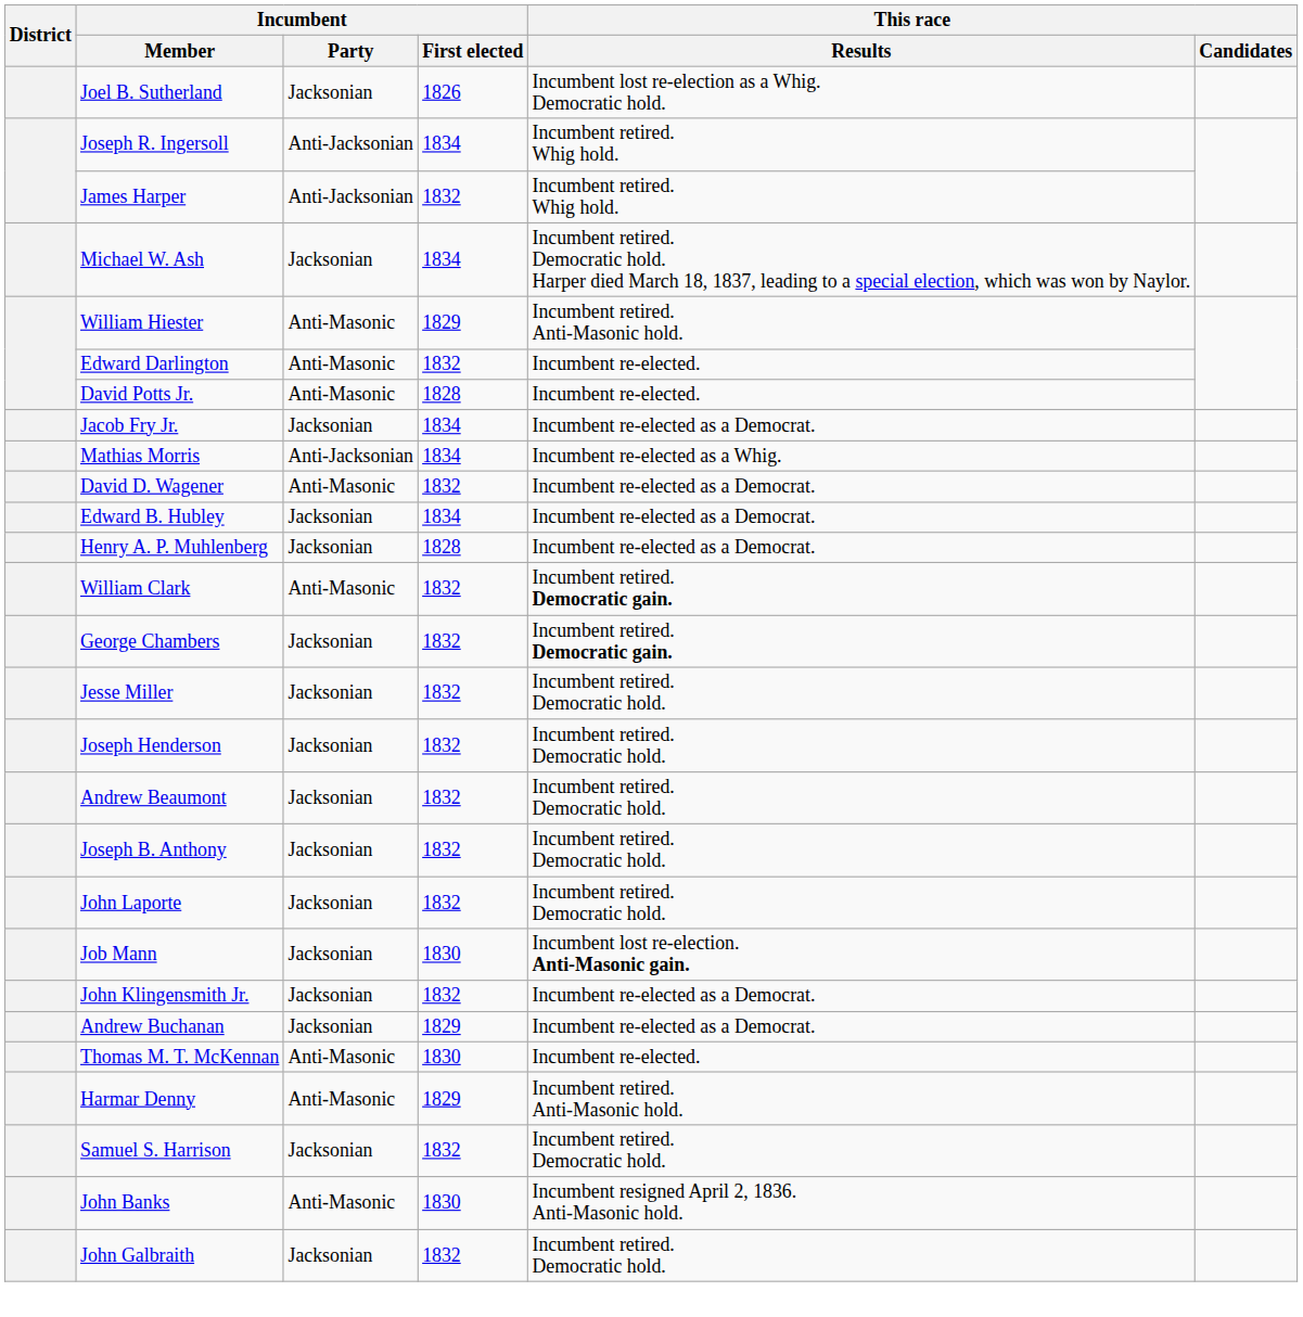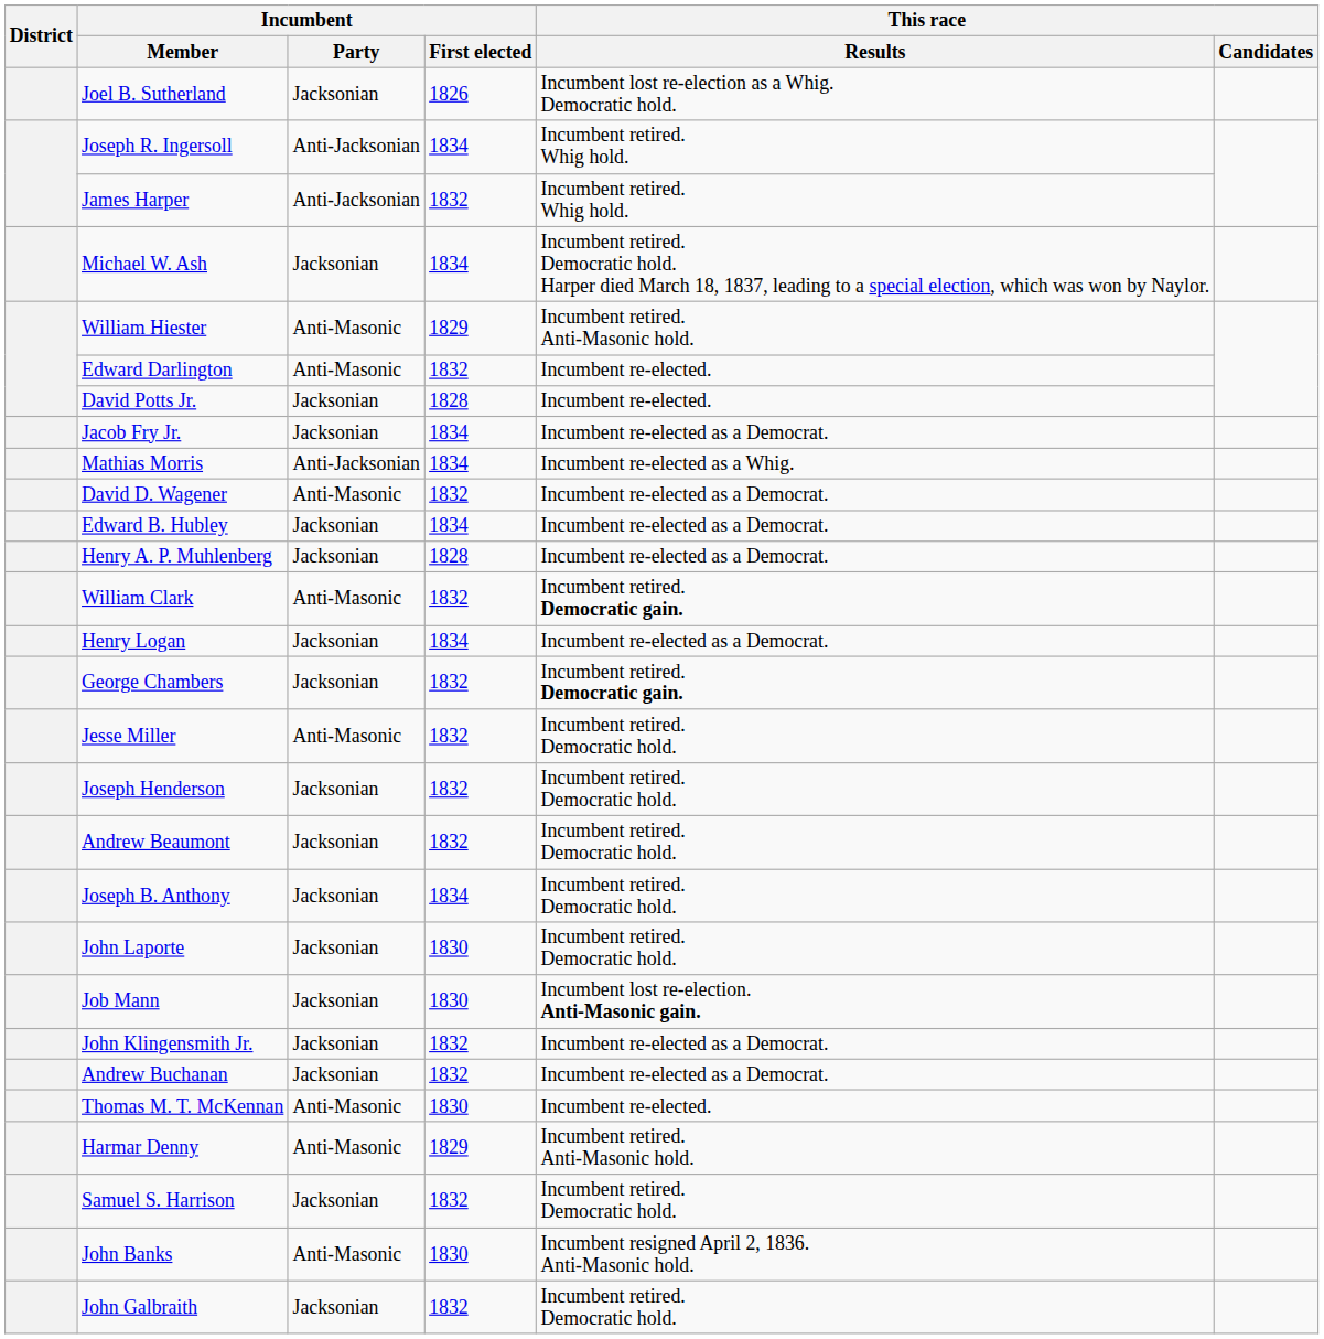David Potts Jr. | Incumbent / Party: Anti-Masonic -> Jacksonian
+ row: Henry Logan | Jacksonian | 1834 | Incumbent re-elected as a Democrat.
Jesse Miller | Incumbent / Party: Jacksonian -> Anti-Masonic
Joseph B. Anthony | Incumbent / First elected: 1832 -> 1834
John Laporte | Incumbent / First elected: 1832 -> 1830
Andrew Buchanan | Incumbent / First elected: 1829 -> 1832
